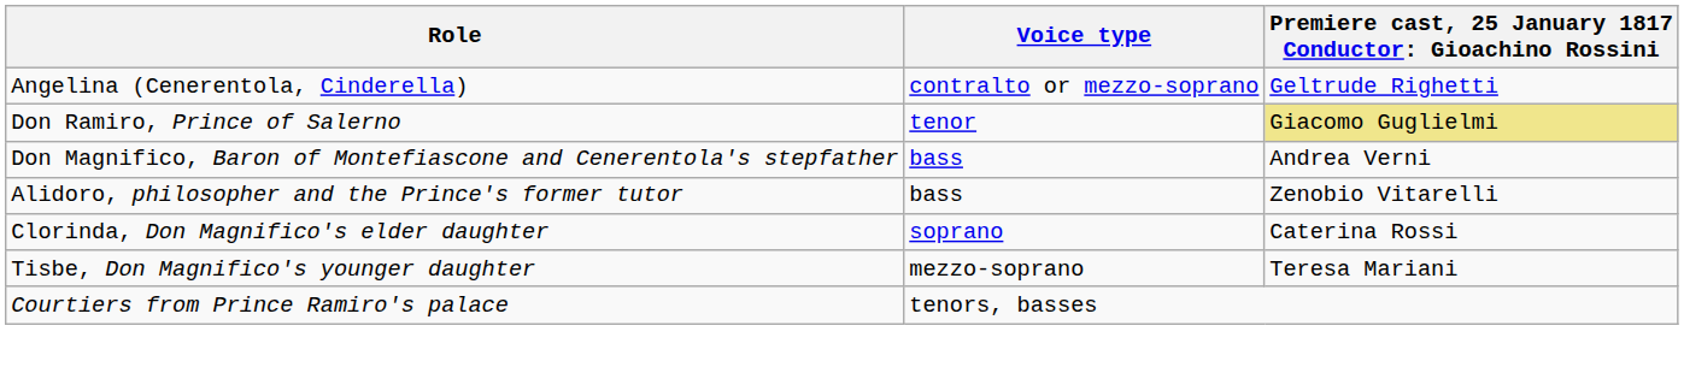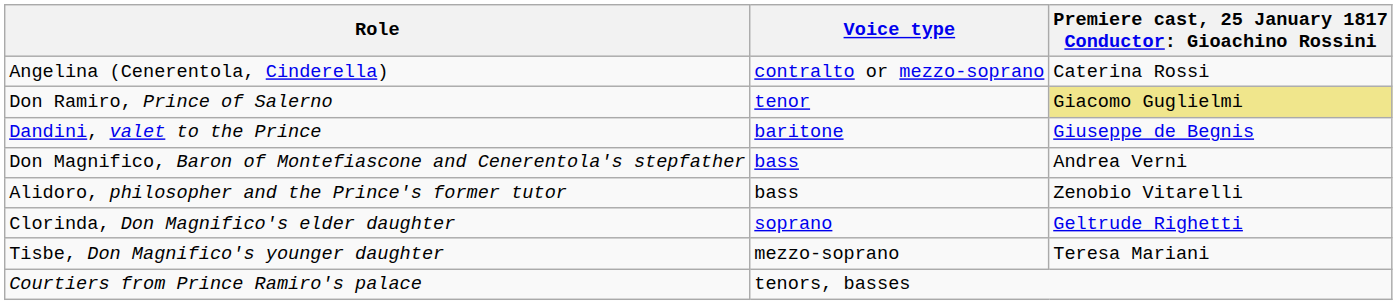Angelina (Cenerentola, Cinderella) | column 3: Geltrude Righetti -> Caterina Rossi
+ row: Dandini, valet to the Prince | baritone | Giuseppe de Begnis
Clorinda, Don Magnifico's elder daughter | column 3: Caterina Rossi -> Geltrude Righetti
